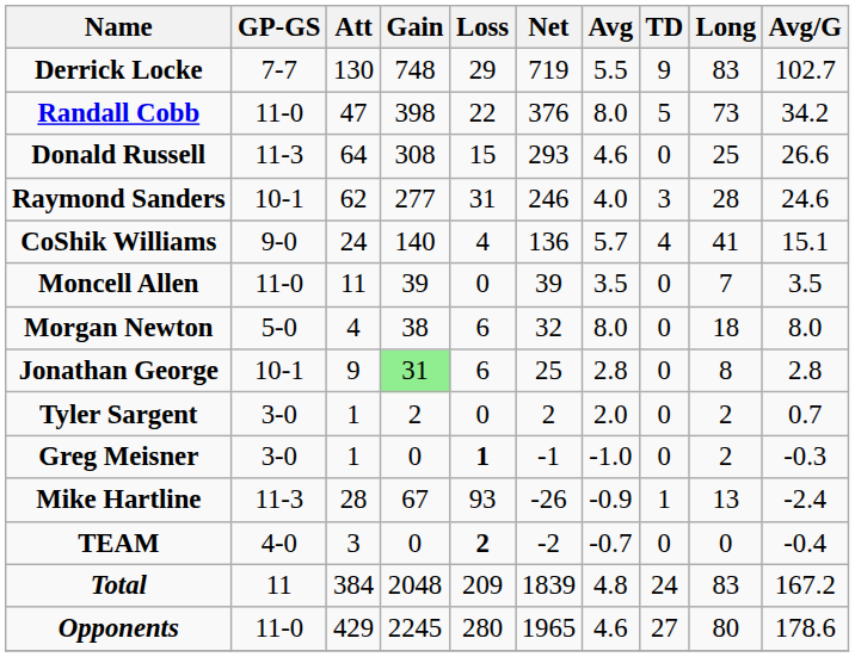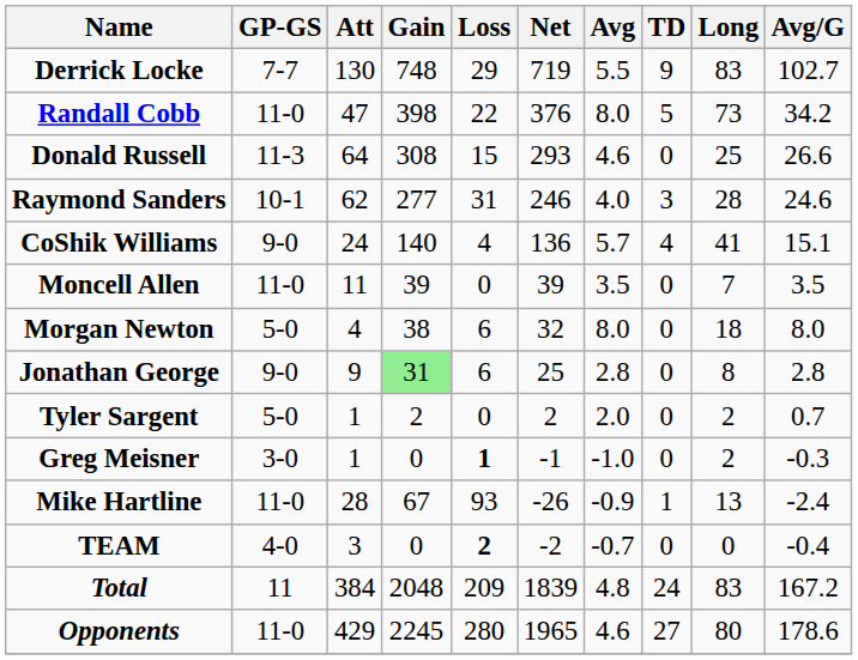Jonathan George | GP-GS: 10-1 -> 9-0
Tyler Sargent | GP-GS: 3-0 -> 5-0
Mike Hartline | GP-GS: 11-3 -> 11-0
